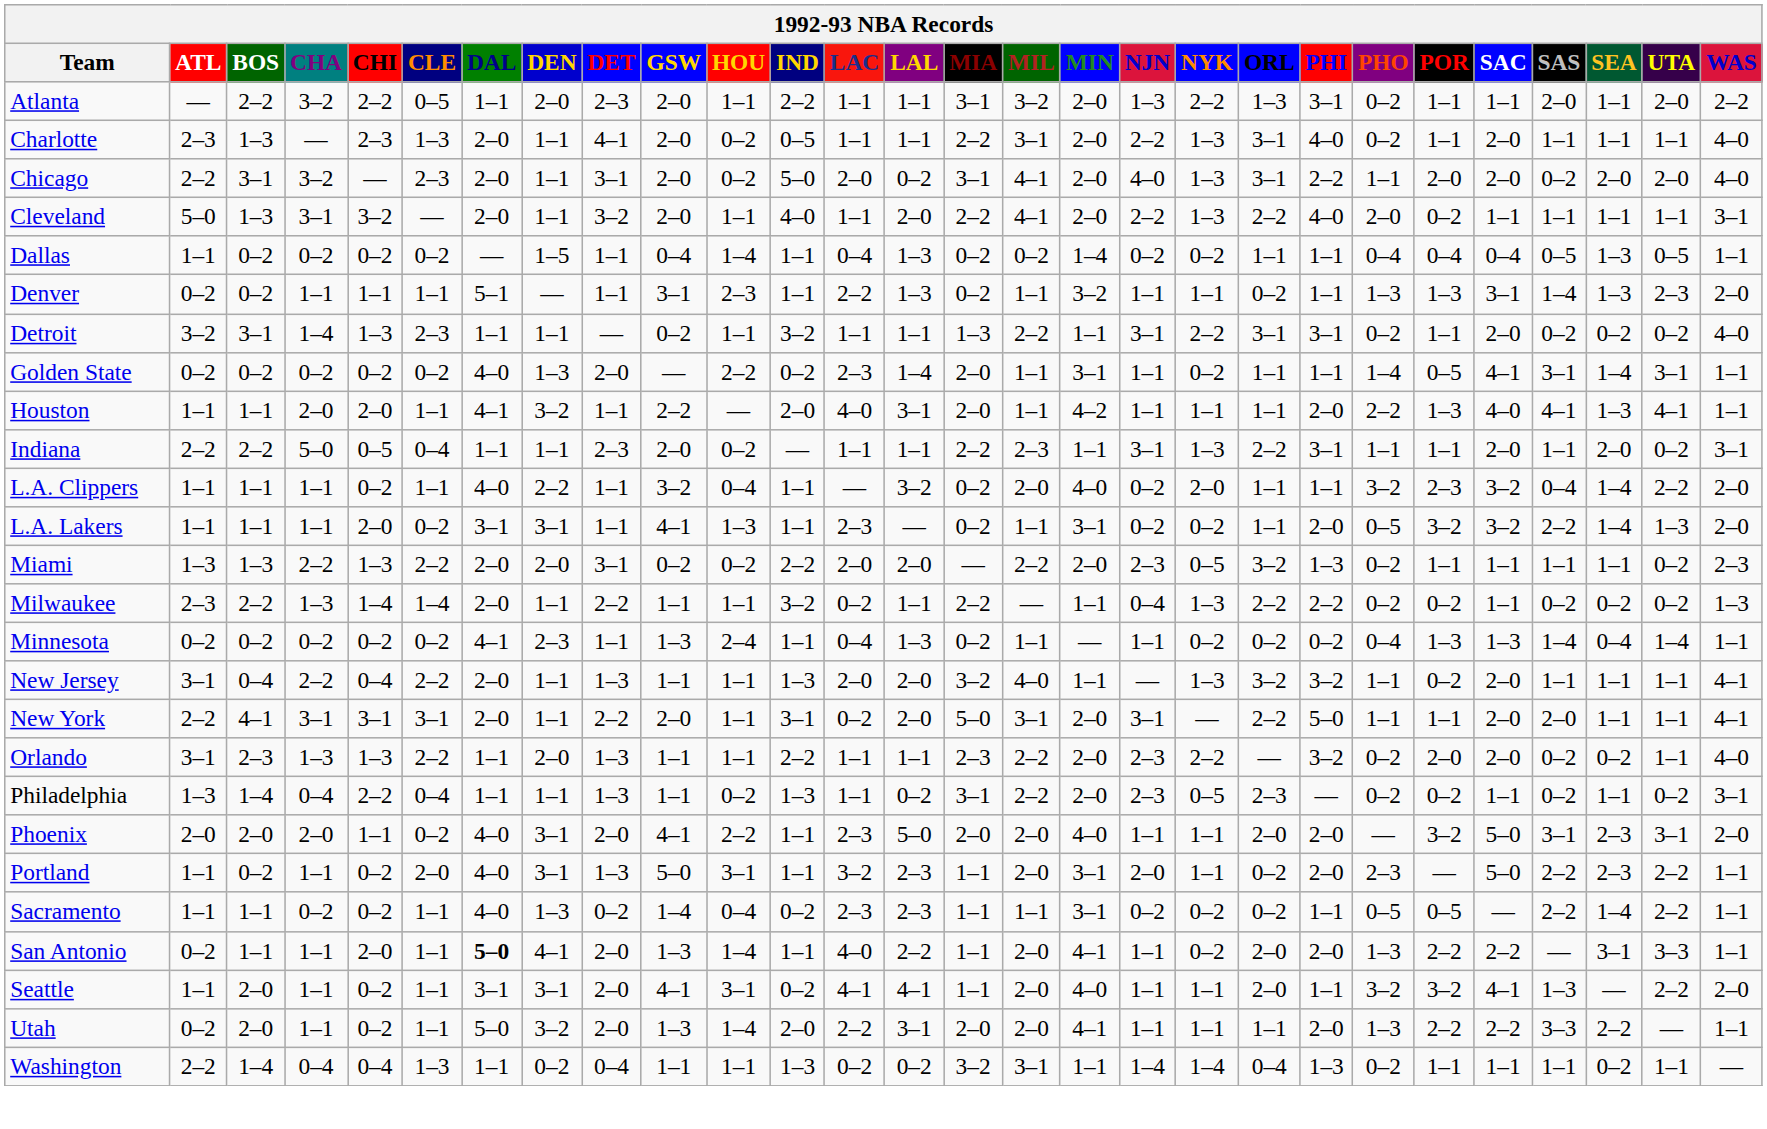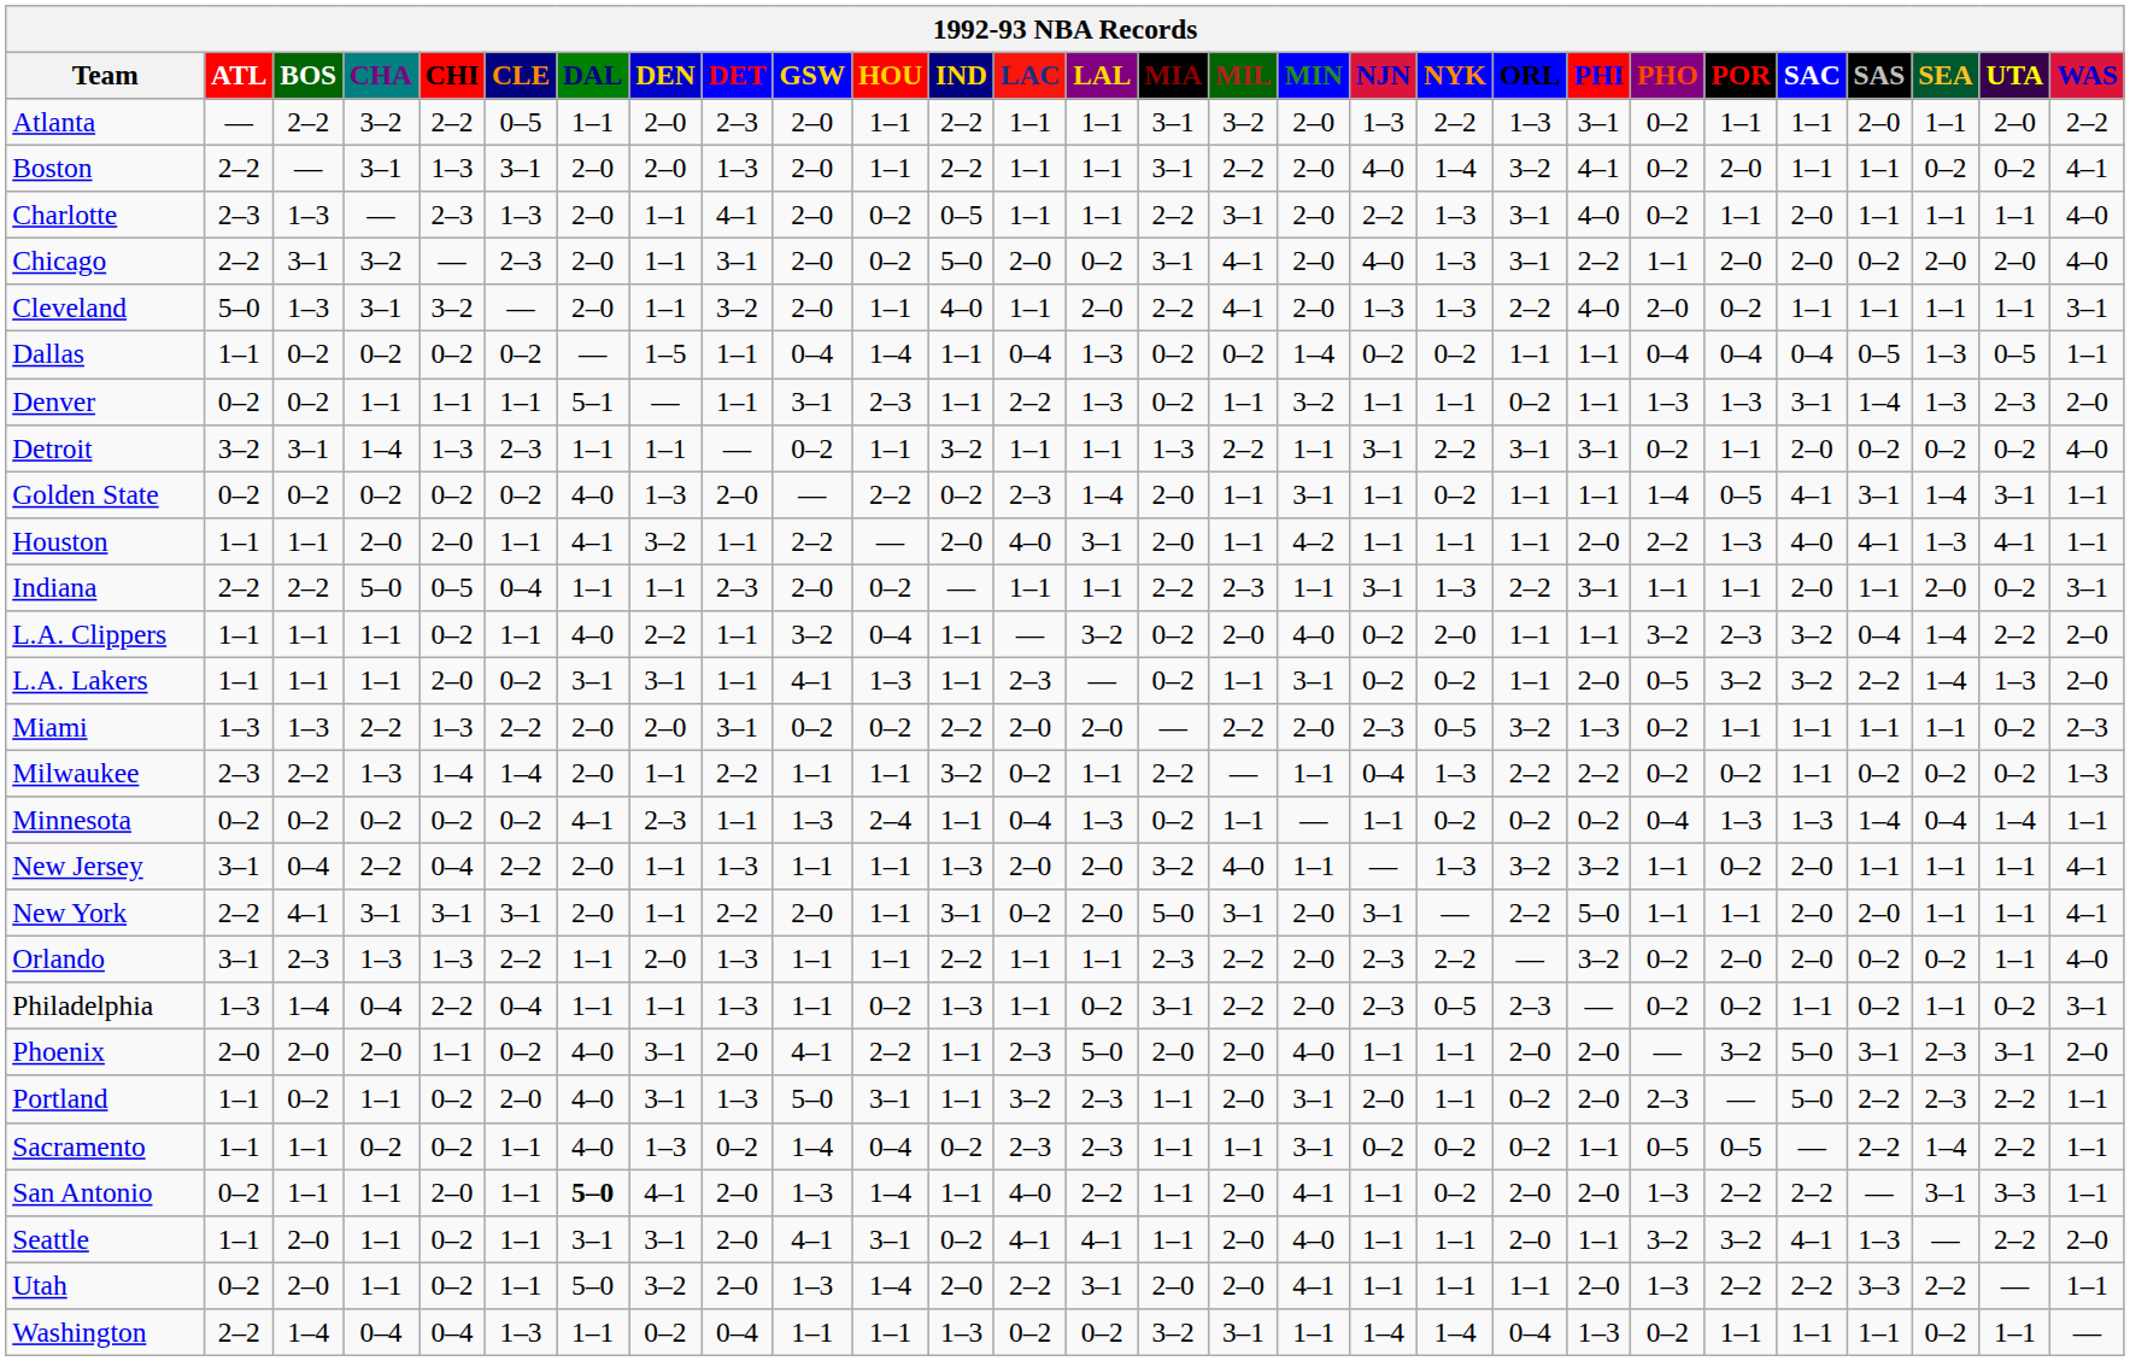+ row: Boston | 2–2 | — | 3–1 | 1–3 | 3–1 | 2–0 | 2–0 | 1–3 | 2–0 | 1–1 | 2–2 | 1–1 | 1–1 | 3–1 | 2–2 | 2–0 | 4–0 | 1–4 | 3–2 | 4–1 | 0–2 | 2–0 | 1–1 | 1–1 | 0–2 | 0–2 | 4–1
Cleveland | NJN: 2–2 -> 1–3
